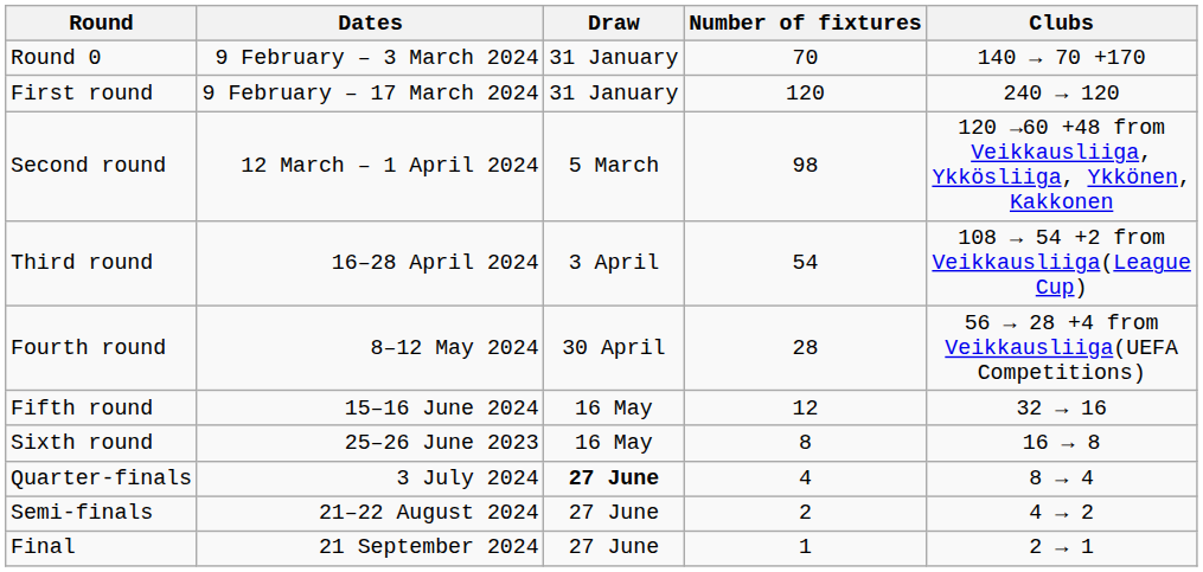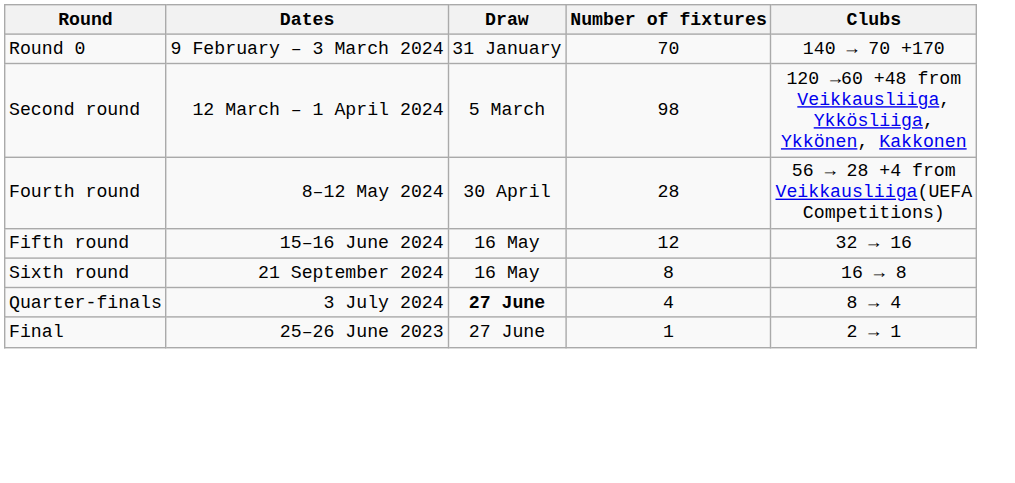- row: First round | 9 February – 17 March 2024 | 31 January | 120 | 240 → 120
- row: Third round | 16–28 April 2024 | 3 April | 54 | 108 → 54 +2 from Veikkausliiga(League Cup)
Sixth round | Dates: 25–26 June 2023 -> 21 September 2024
- row: Semi-finals | 21–22 August 2024 | 27 June | 2 | 4 → 2
Final | Dates: 21 September 2024 -> 25–26 June 2023
